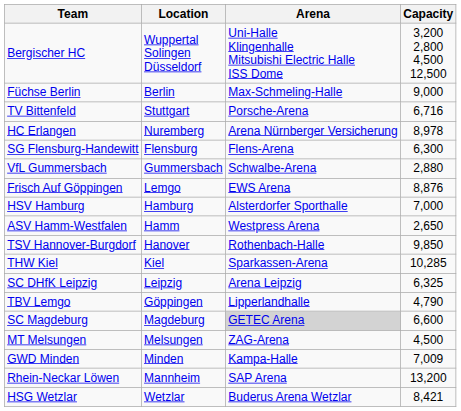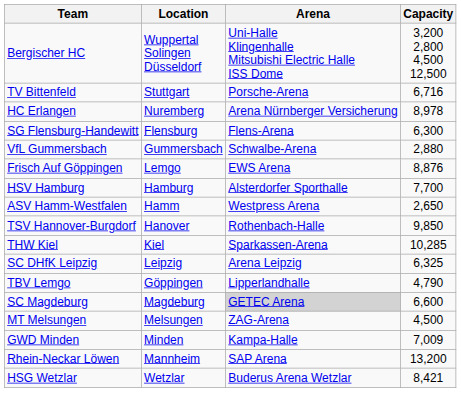- row: Füchse Berlin | Berlin | Max-Schmeling-Halle | 9,000
HSV Hamburg | Capacity: 7,000 -> 7,700
